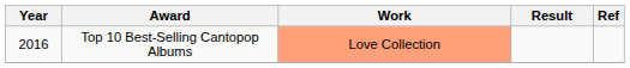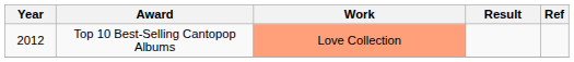Top 10 Best-Selling Cantopop Albums | Year: 2016 -> 2012
